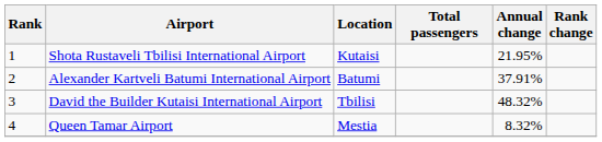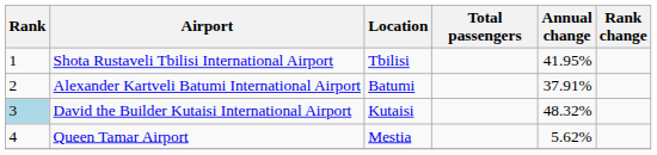Shota Rustaveli Tbilisi International Airport | Location: Kutaisi -> Tbilisi
Shota Rustaveli Tbilisi International Airport | Annual change: 21.95% -> 41.95%
David the Builder Kutaisi International Airport | Rank: no background -> lightblue background
David the Builder Kutaisi International Airport | Location: Tbilisi -> Kutaisi
Queen Tamar Airport | Annual change: 8.32% -> 5.62%
